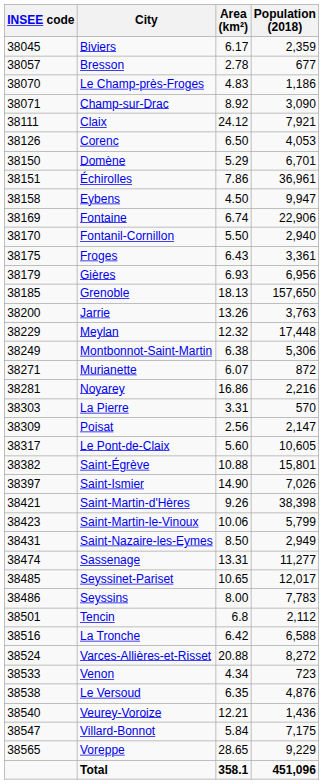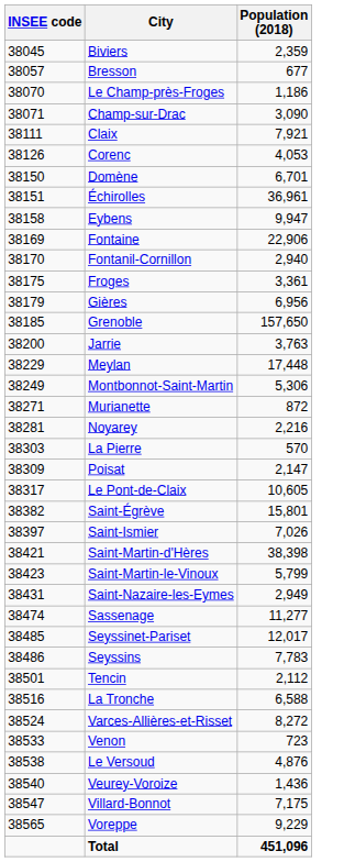- column: Area (km²) | 6.17 | 2.78 | 4.83 | 8.92 | 24.12 | 6.50 | 5.29 | 7.86 | 4.50 | 6.74 | 5.50 | 6.43 | 6.93 | 18.13 | 13.26 | 12.32 | 6.38 | 6.07 | 16.86 | 3.31 | 2.56 | 5.60 | 10.88 | 14.90 | 9.26 | 10.06 | 8.50 | 13.31 | 10.65 | 8.00 | 6.8 | 6.42 | 20.88 | 4.34 | 6.35 | 12.21 | 5.84 | 28.65 | 358.1
